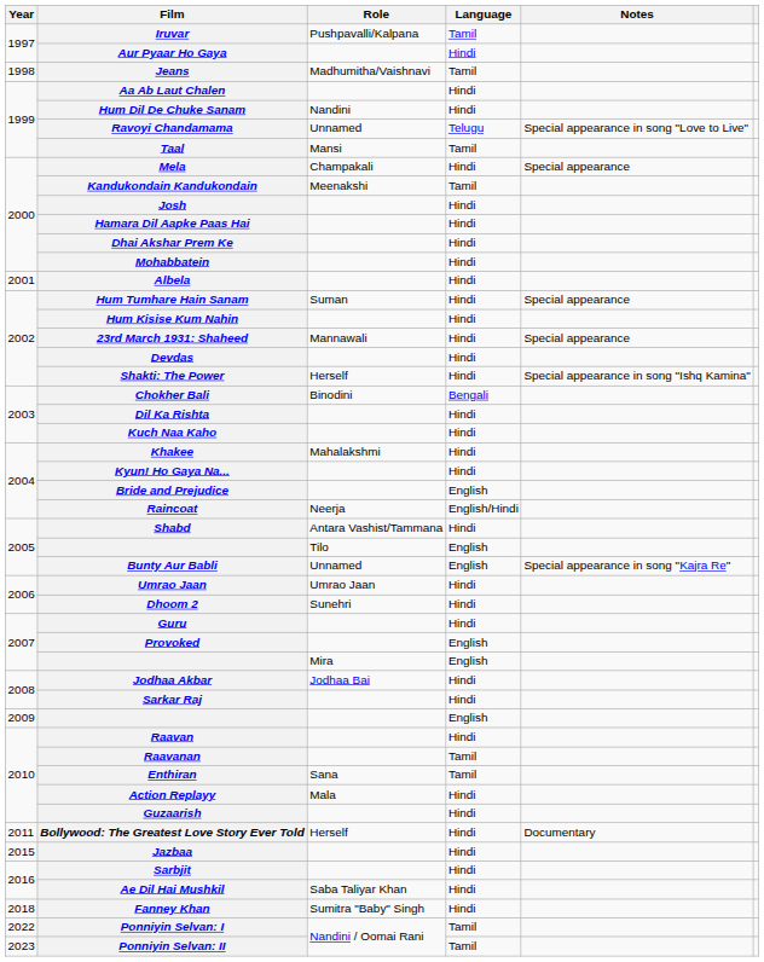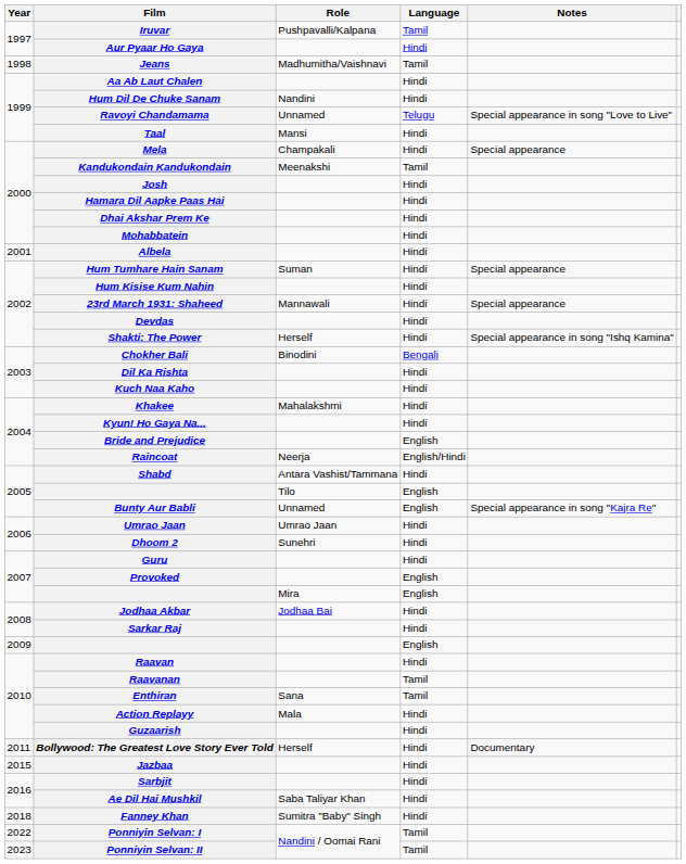Taal | Language: Tamil -> Hindi
